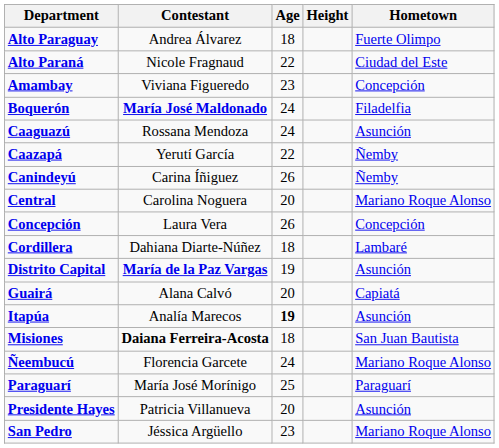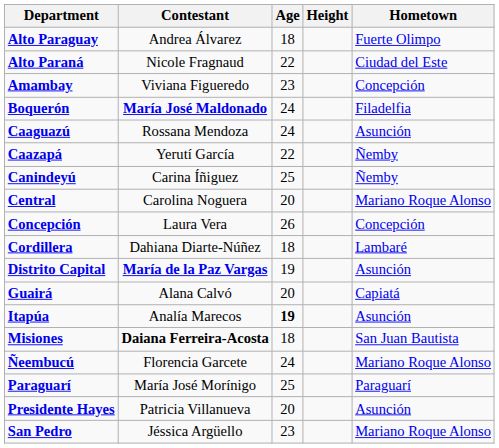Canindeyú | Age: 26 -> 25
